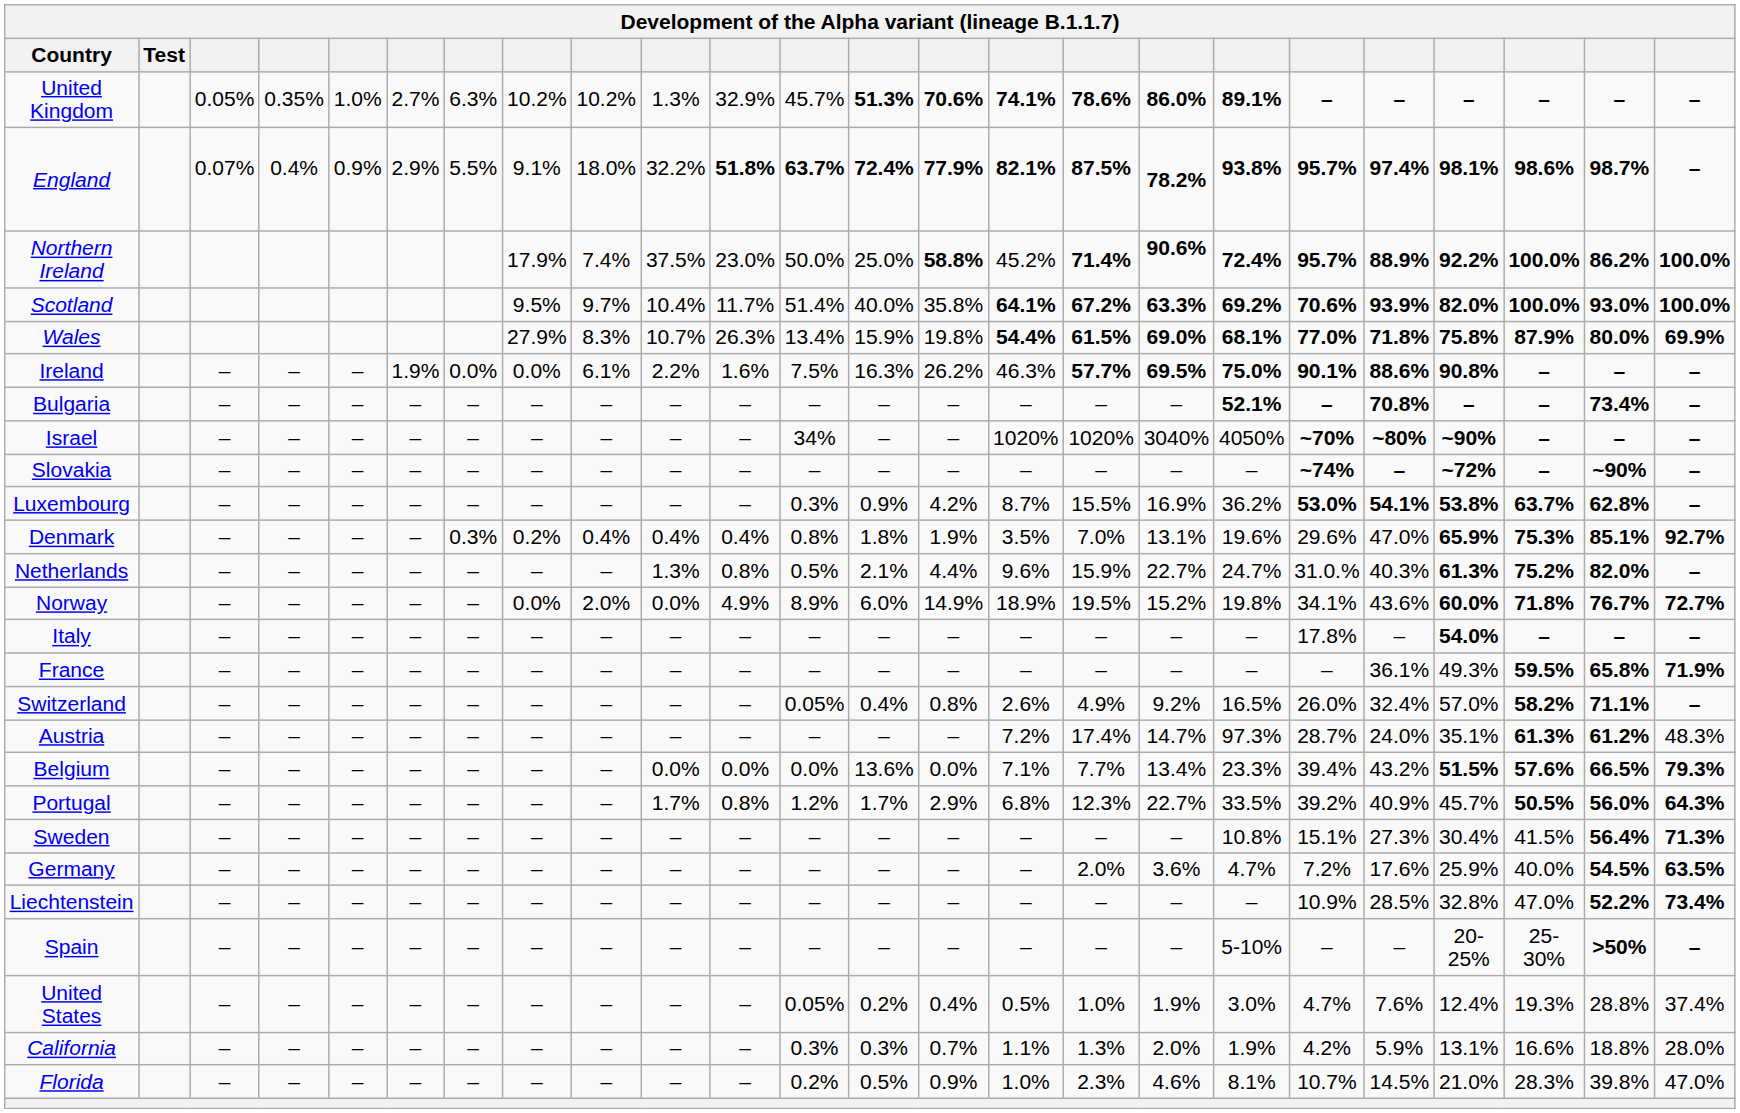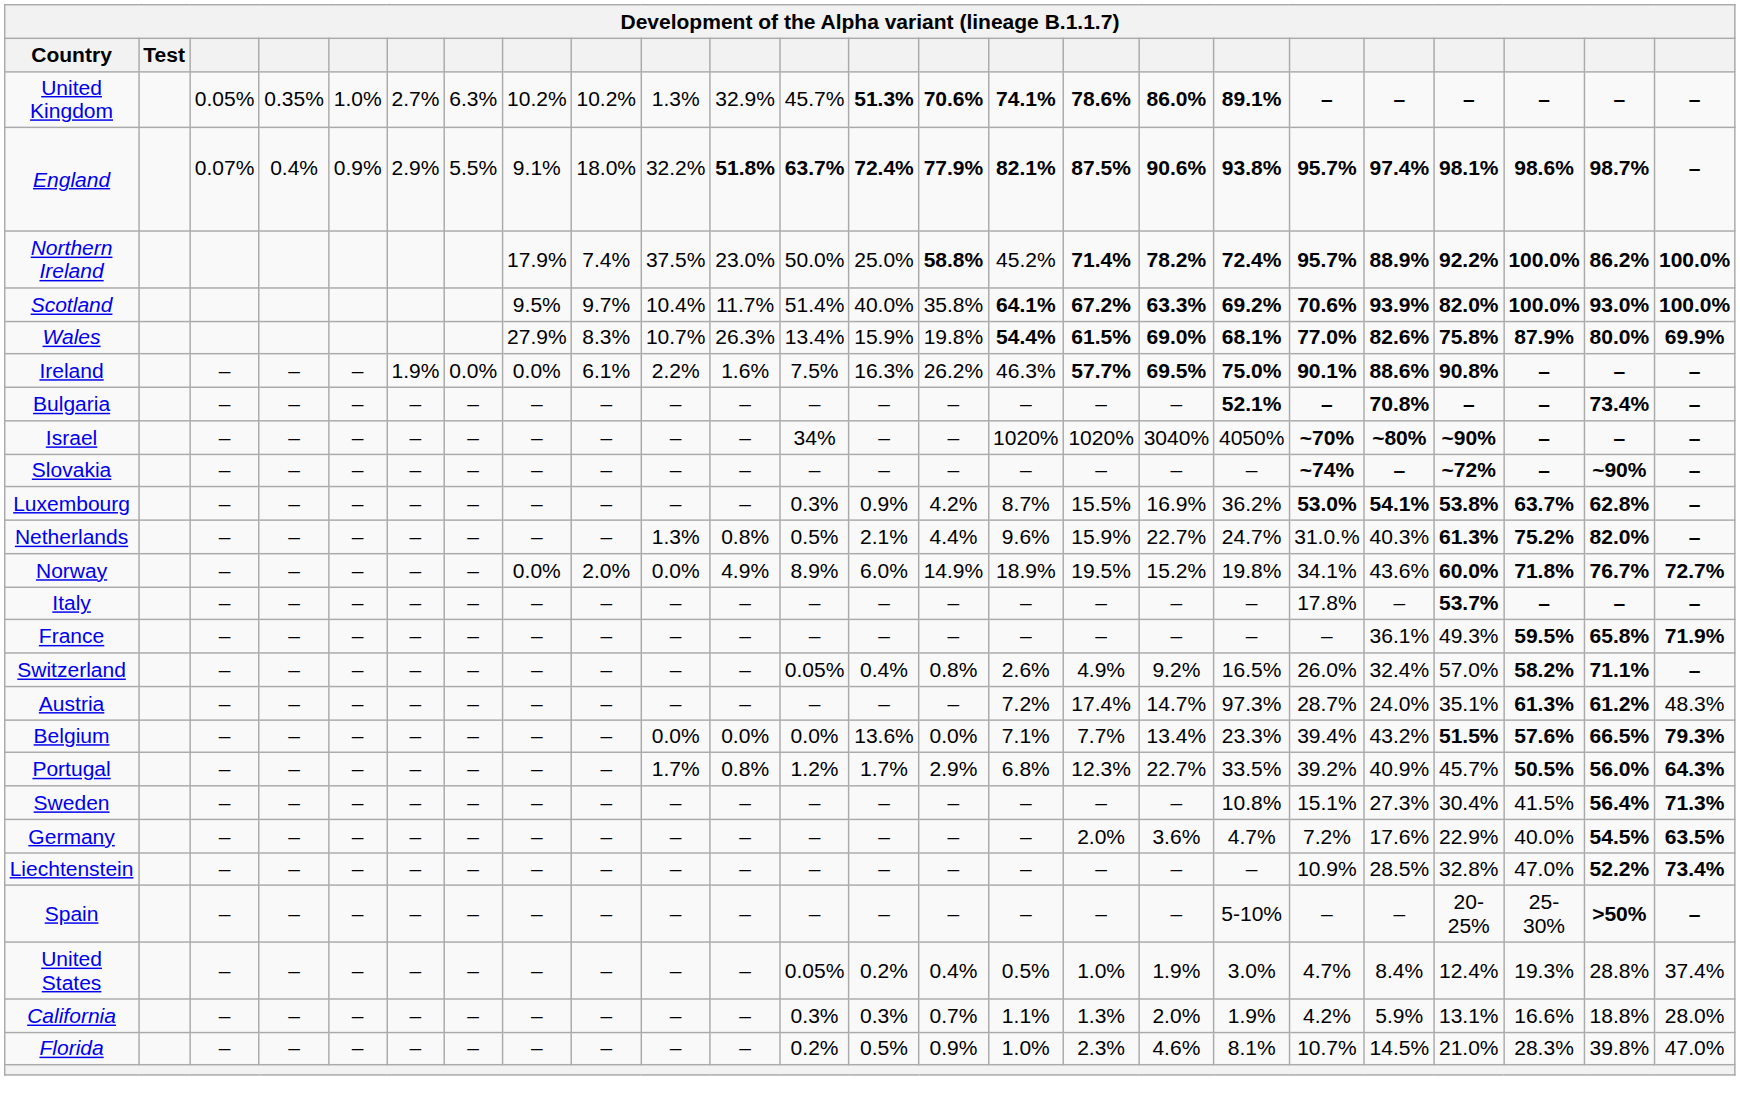England | column 17: 78.2% -> 90.6%
Northern Ireland | column 17: 90.6% -> 78.2%
Wales | column 20: 71.8% -> 82.6%
- row: Denmark | – | – | – | – | 0.3% | 0.2% | 0.4% | 0.4% | 0.4% | 0.8% | 1.8% | 1.9% | 3.5% | 7.0% | 13.1% | 19.6% | 29.6% | 47.0% | 65.9% | 75.3% | 85.1% | 92.7%
Italy | column 21: 54.0% -> 53.7%
Germany | column 21: 25.9% -> 22.9%
United States | column 20: 7.6% -> 8.4%
